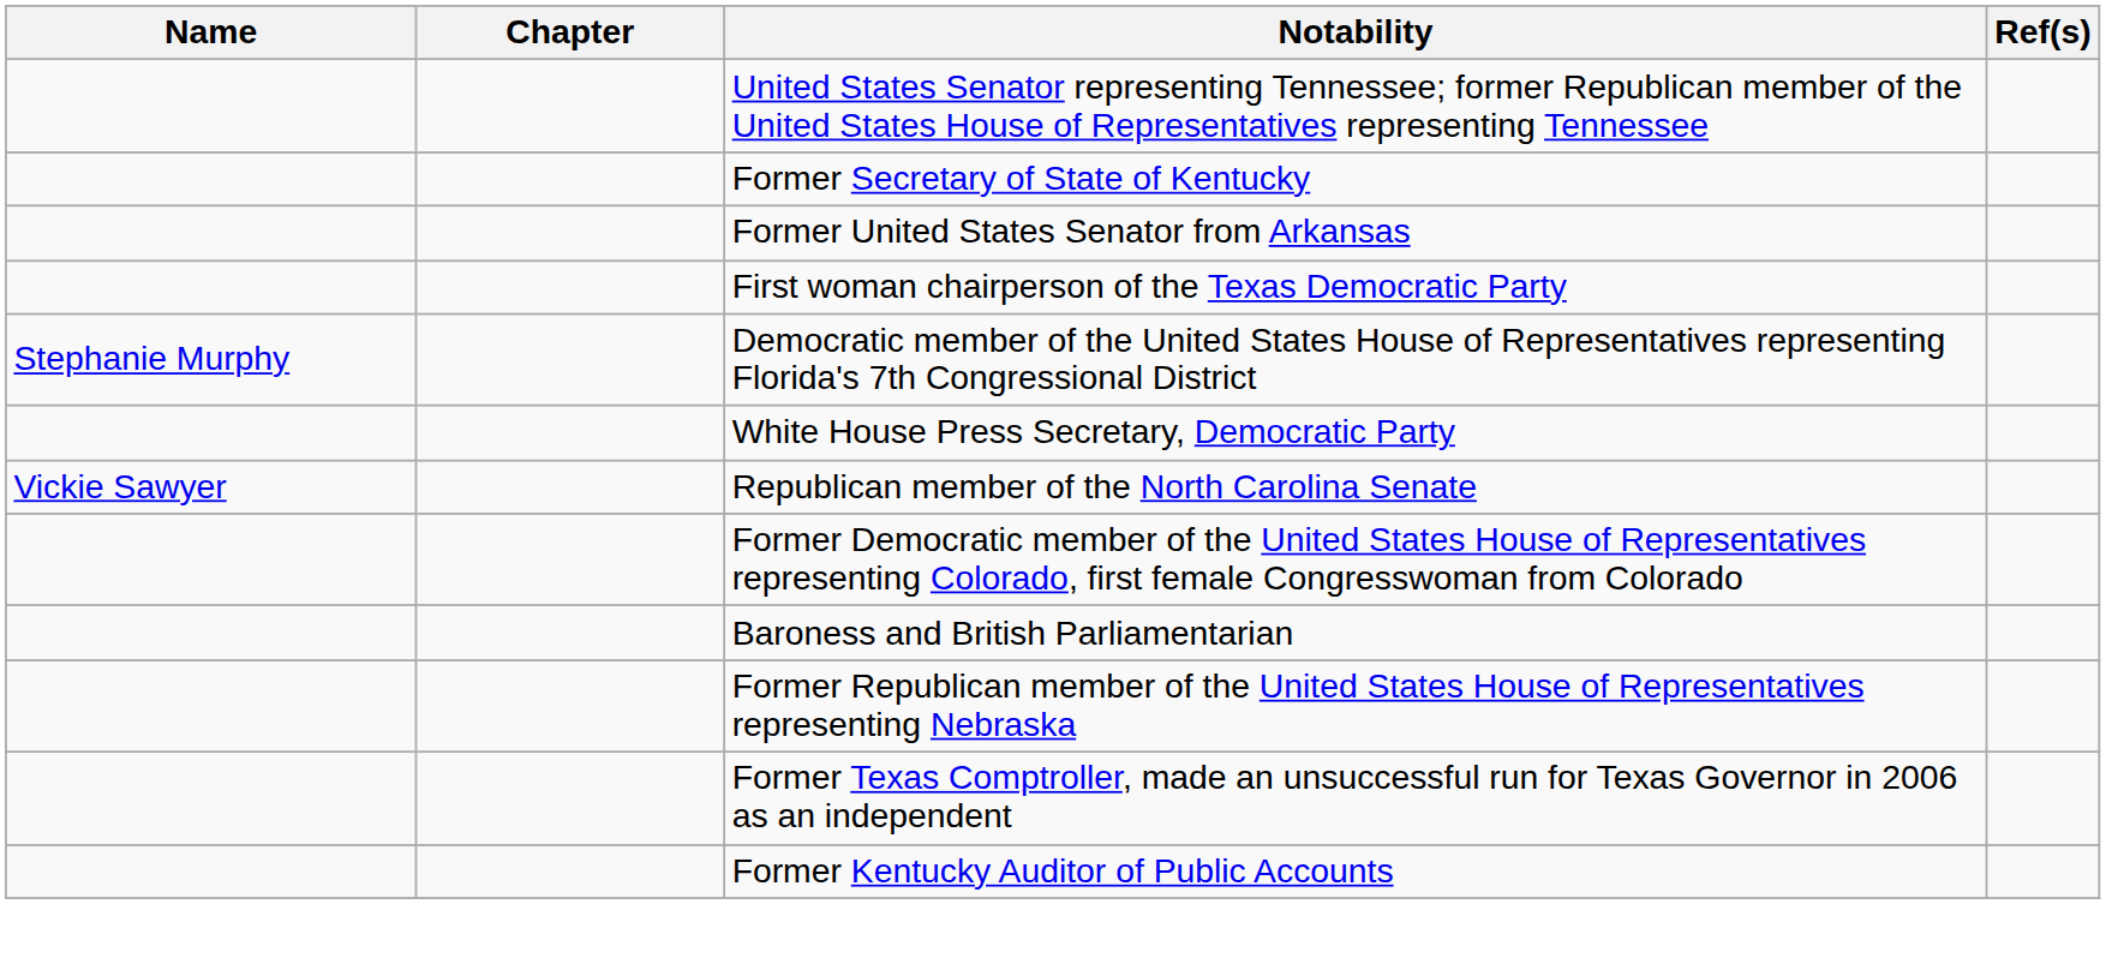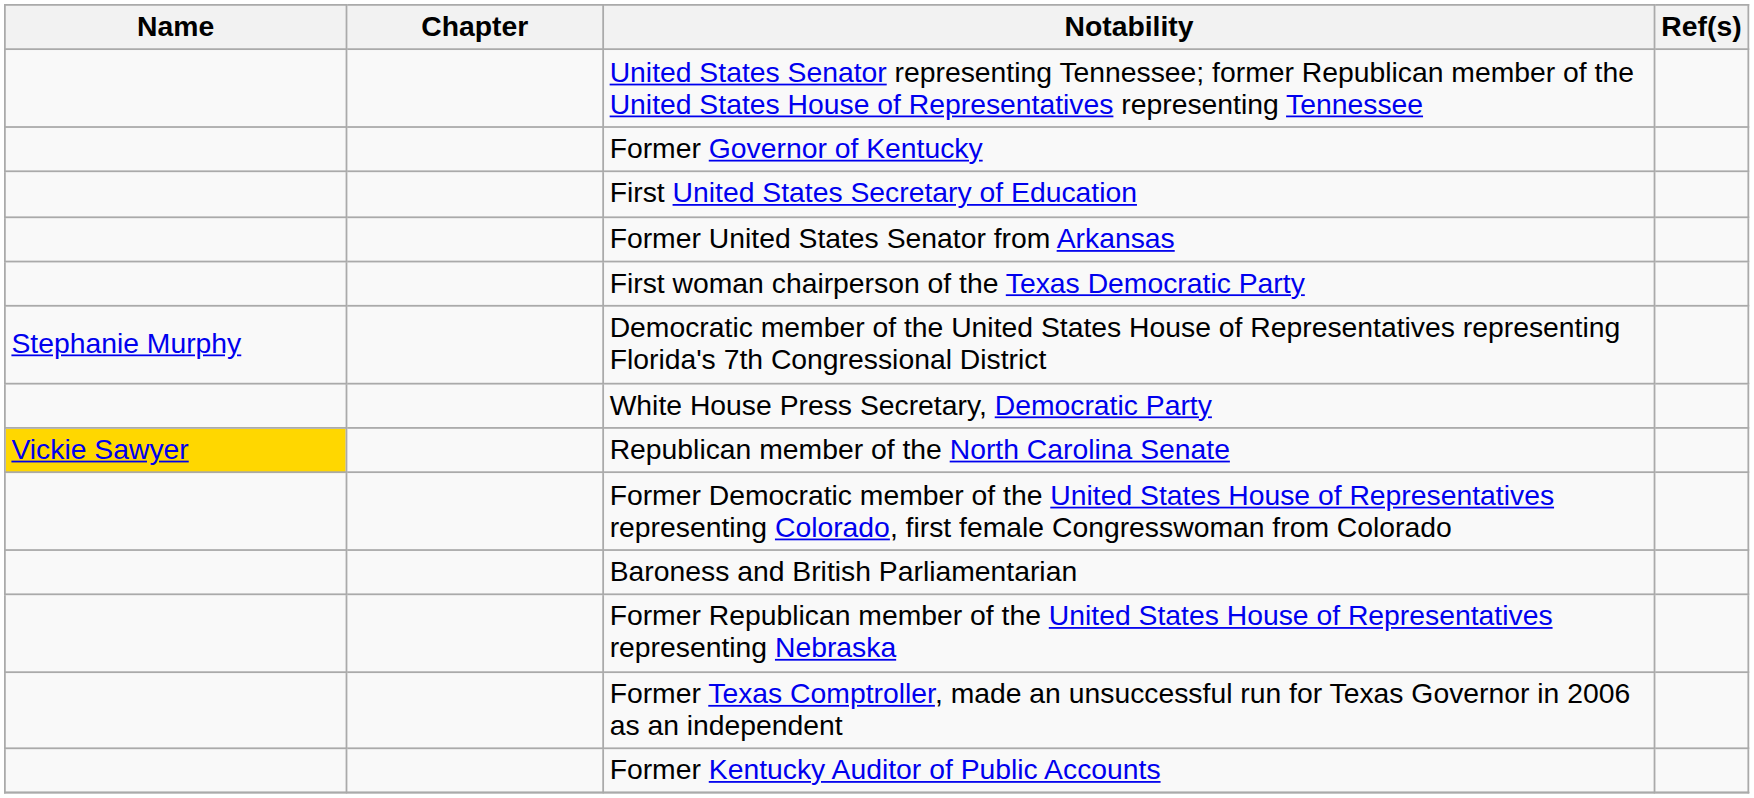+ row: Former Governor of Kentucky
- row: Former Secretary of State of Kentucky
+ row: First United States Secretary of Education
Republican member of the North Carolina Senate | Name: no background -> gold background
